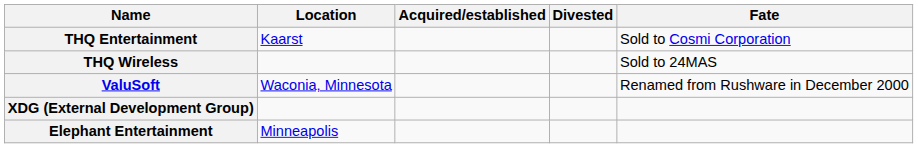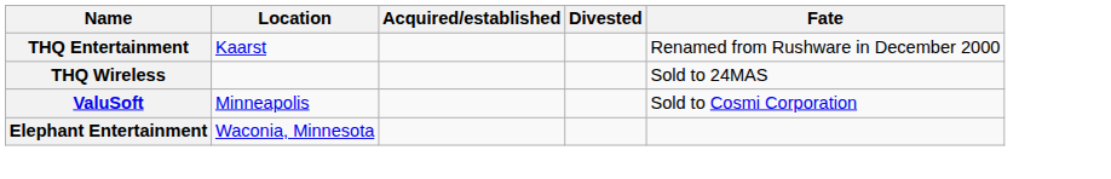THQ Entertainment | Fate: Sold to Cosmi Corporation -> Renamed from Rushware in December 2000
ValuSoft | Location: Waconia, Minnesota -> Minneapolis
ValuSoft | Fate: Renamed from Rushware in December 2000 -> Sold to Cosmi Corporation
- row: XDG (External Development Group)
Elephant Entertainment | Location: Minneapolis -> Waconia, Minnesota
